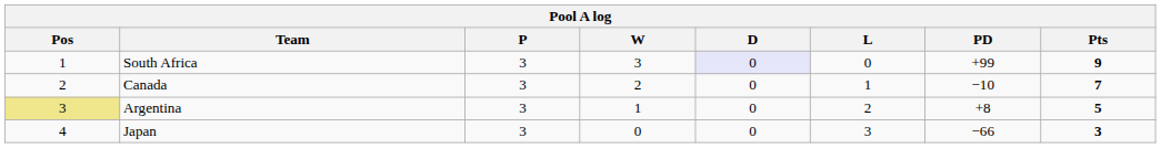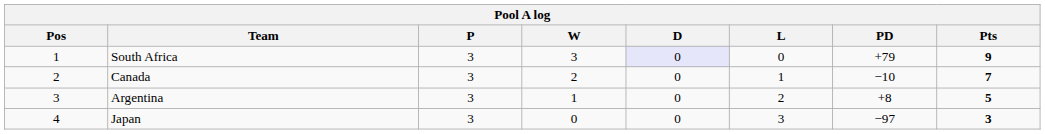South Africa | PD: +99 -> +79
Argentina | Pos: khaki background -> no background
Japan | PD: −66 -> −97
